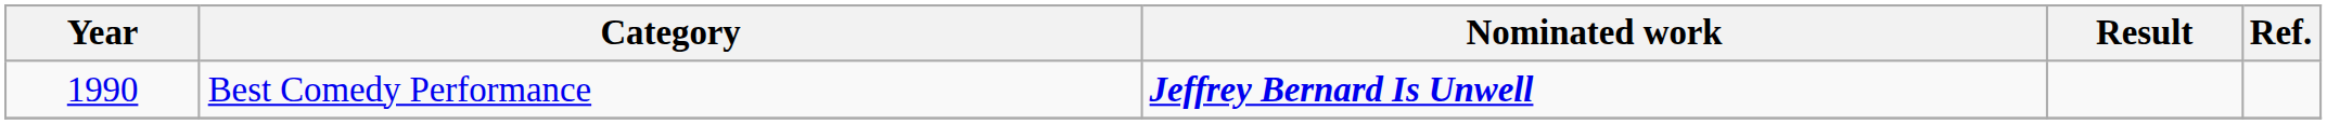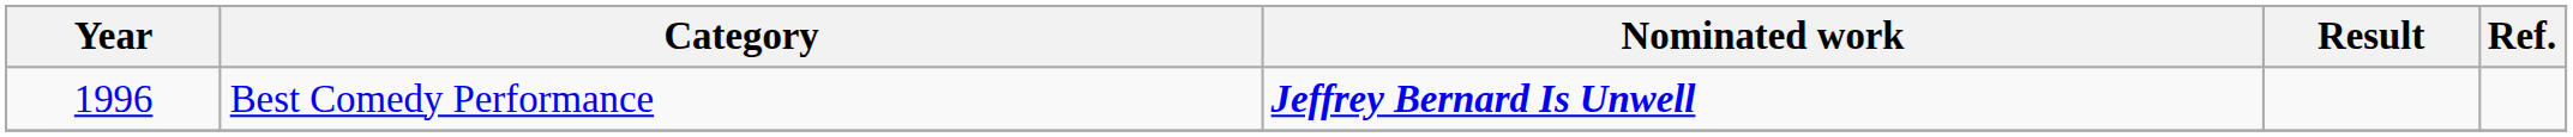Best Comedy Performance | Year: 1990 -> 1996
